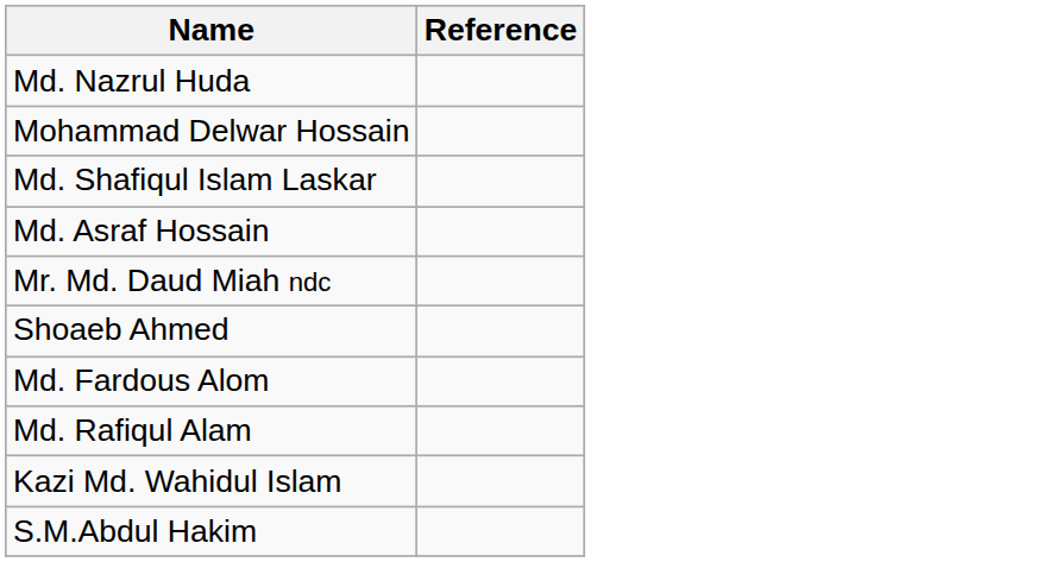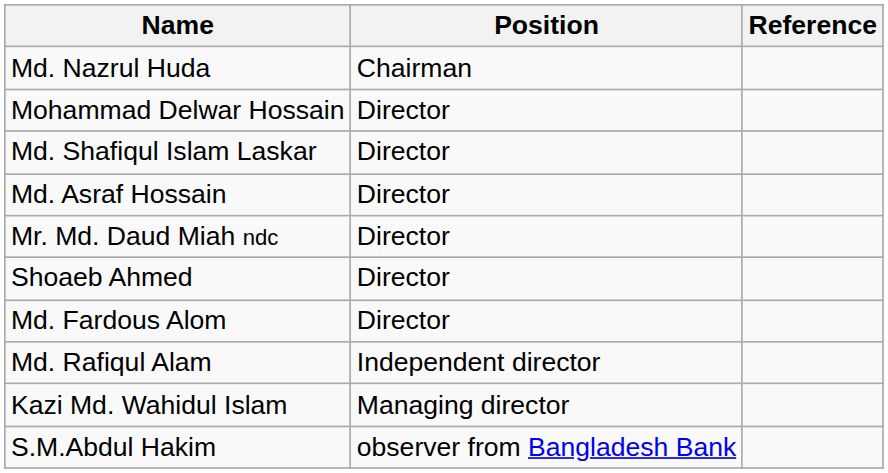+ column: Position | Chairman | Director | Director | Director | Director | Director | Director | Independent director | Managing director | observer from Bangladesh Bank
